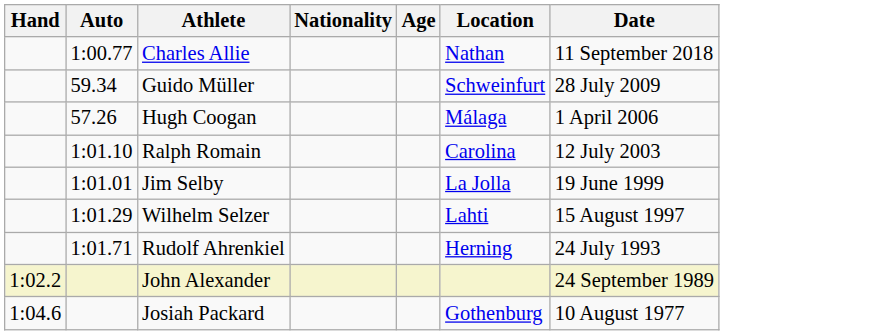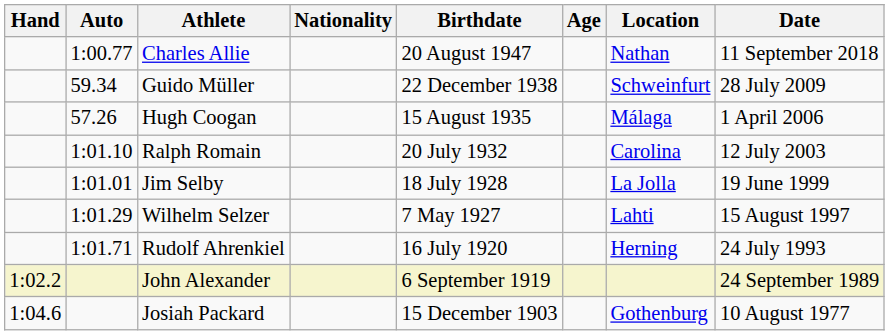+ column: Birthdate | 20 August 1947 | 22 December 1938 | 15 August 1935 | 20 July 1932 | 18 July 1928 | 7 May 1927 | 16 July 1920 | 6 September 1919 | 15 December 1903
